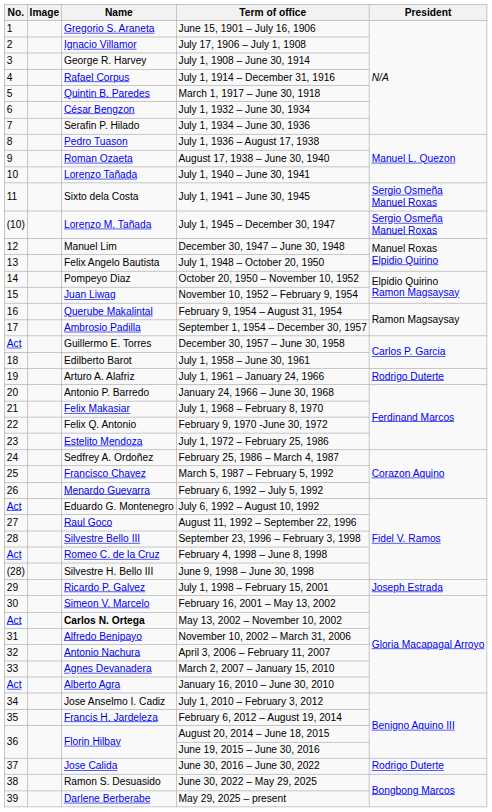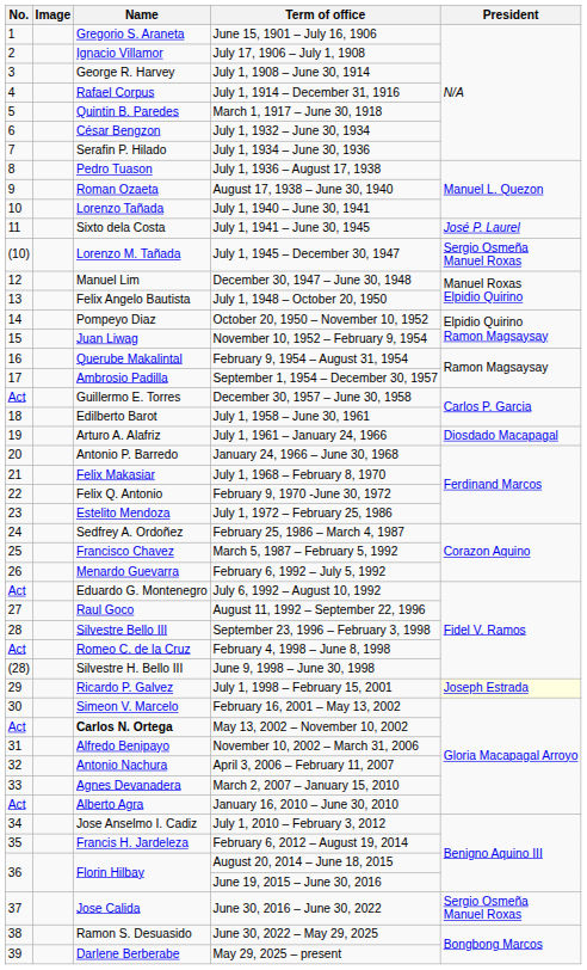July 1, 1941 – June 30, 1945 | President: Sergio Osmeña Manuel Roxas -> José P. Laurel
July 1, 1961 – January 24, 1966 | President: Rodrigo Duterte -> Diosdado Macapagal
July 1, 1998 – February 15, 2001 | President: no background -> lightyellow background
June 30, 2016 – June 30, 2022 | President: Rodrigo Duterte -> Sergio Osmeña Manuel Roxas
